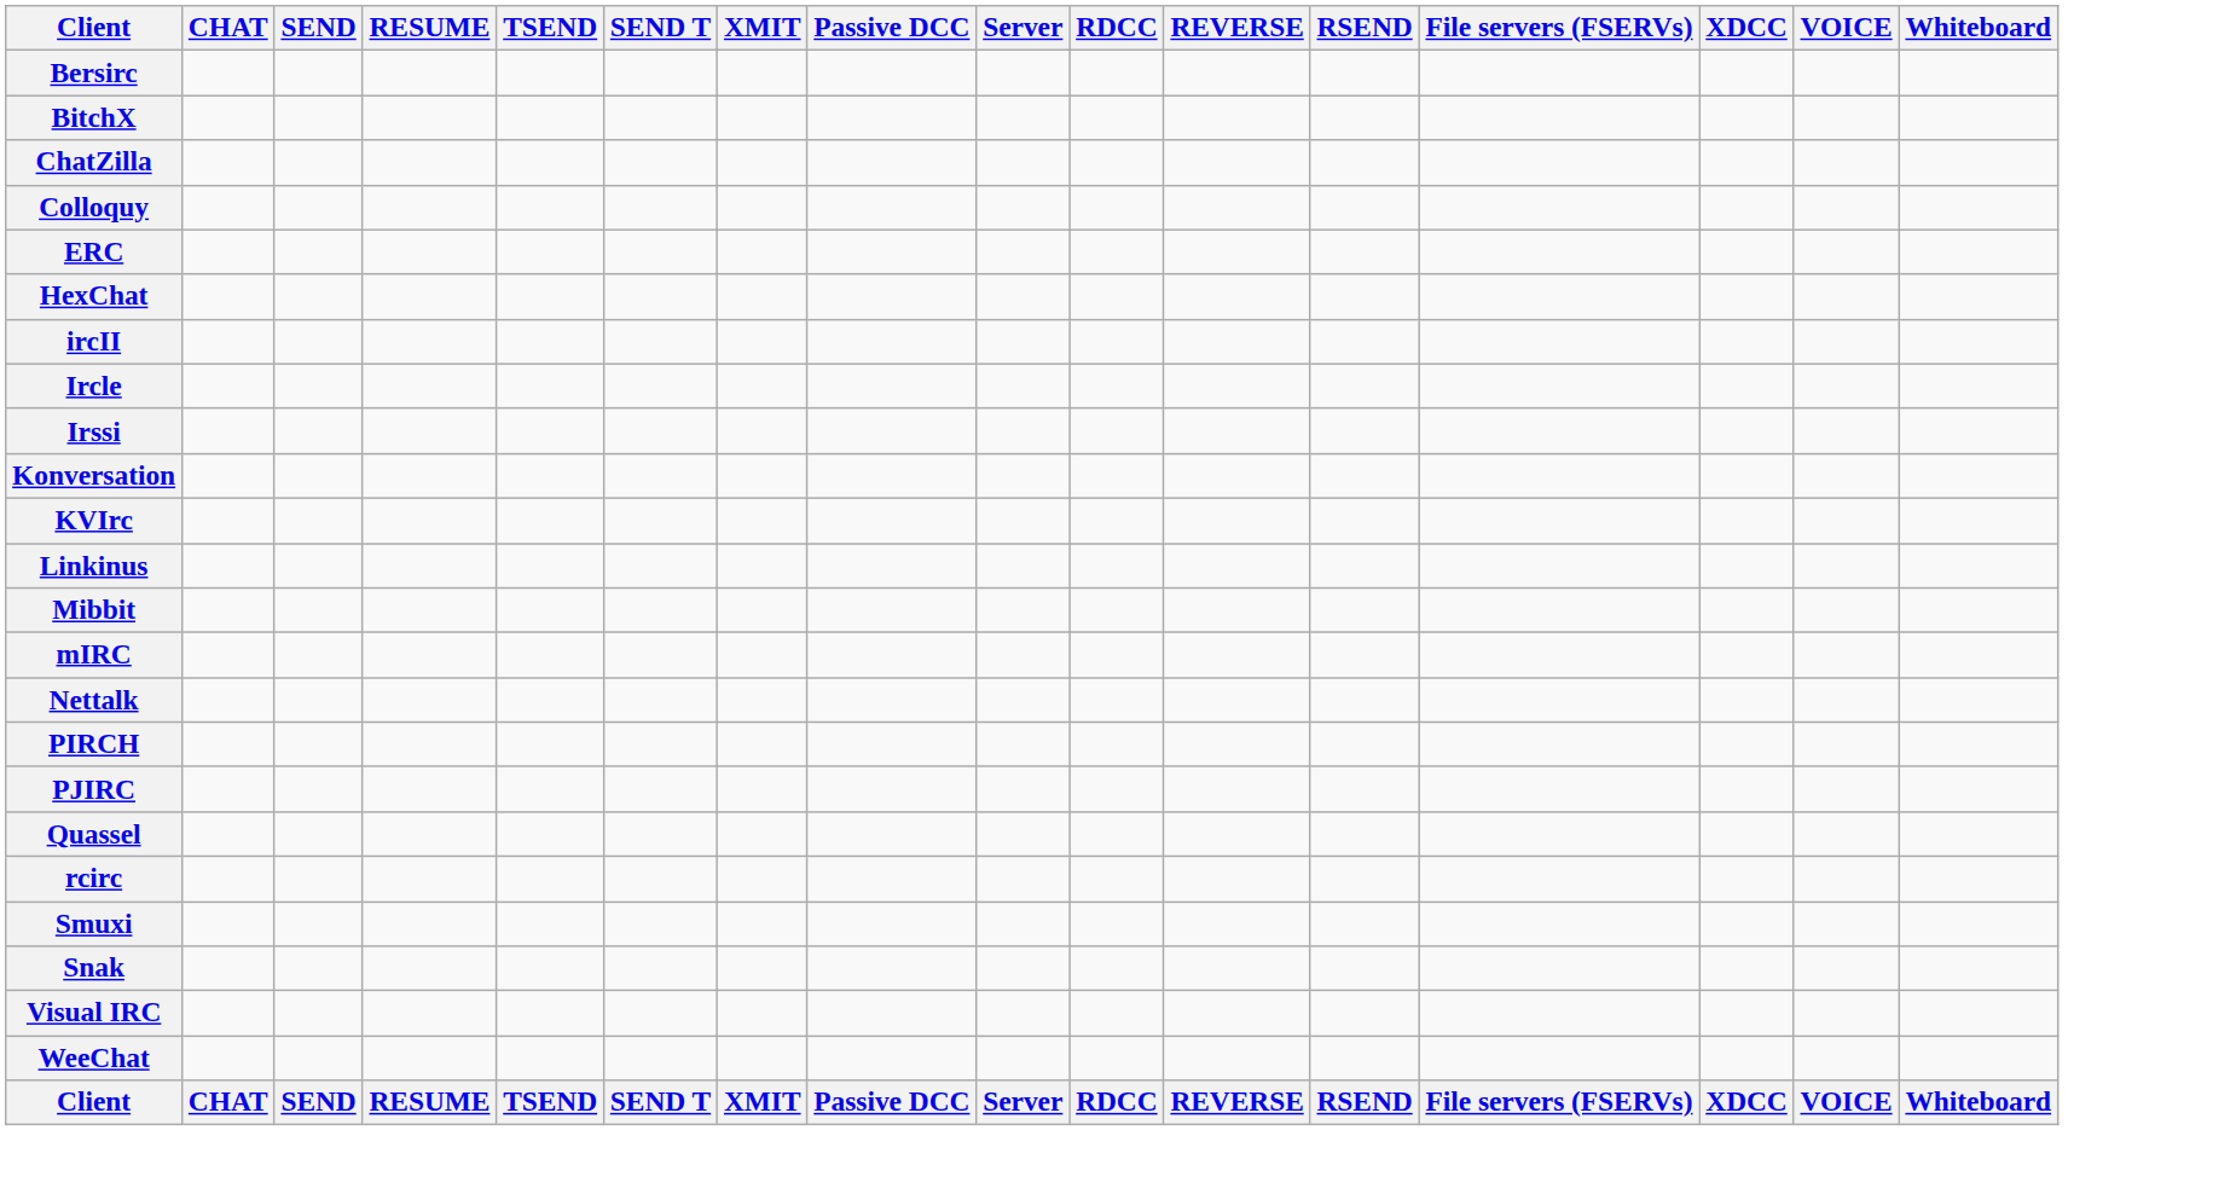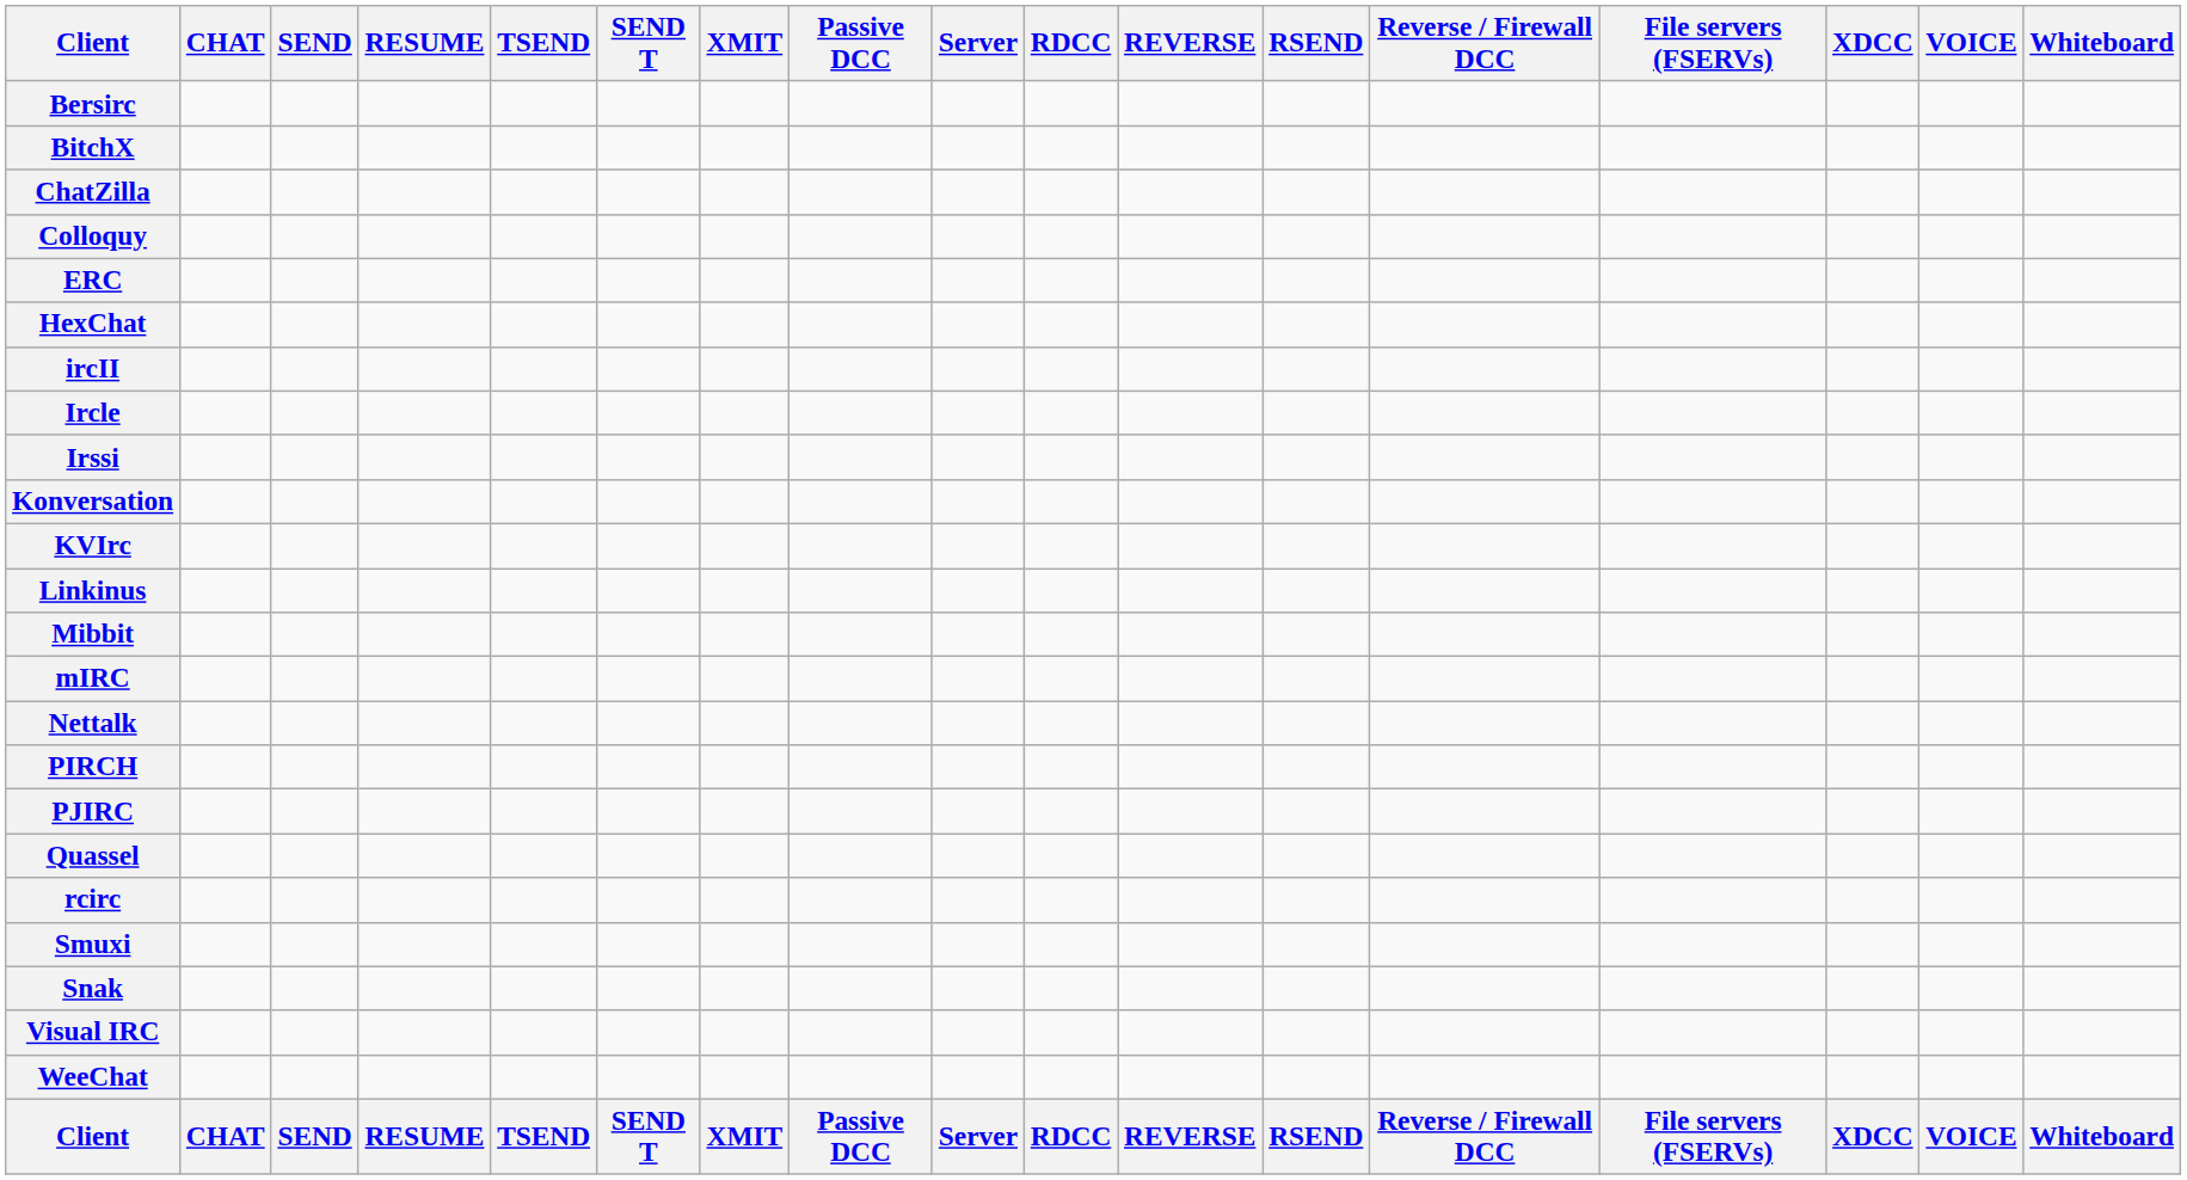+ column: Reverse / Firewall DCC | Reverse / Firewall DCC
